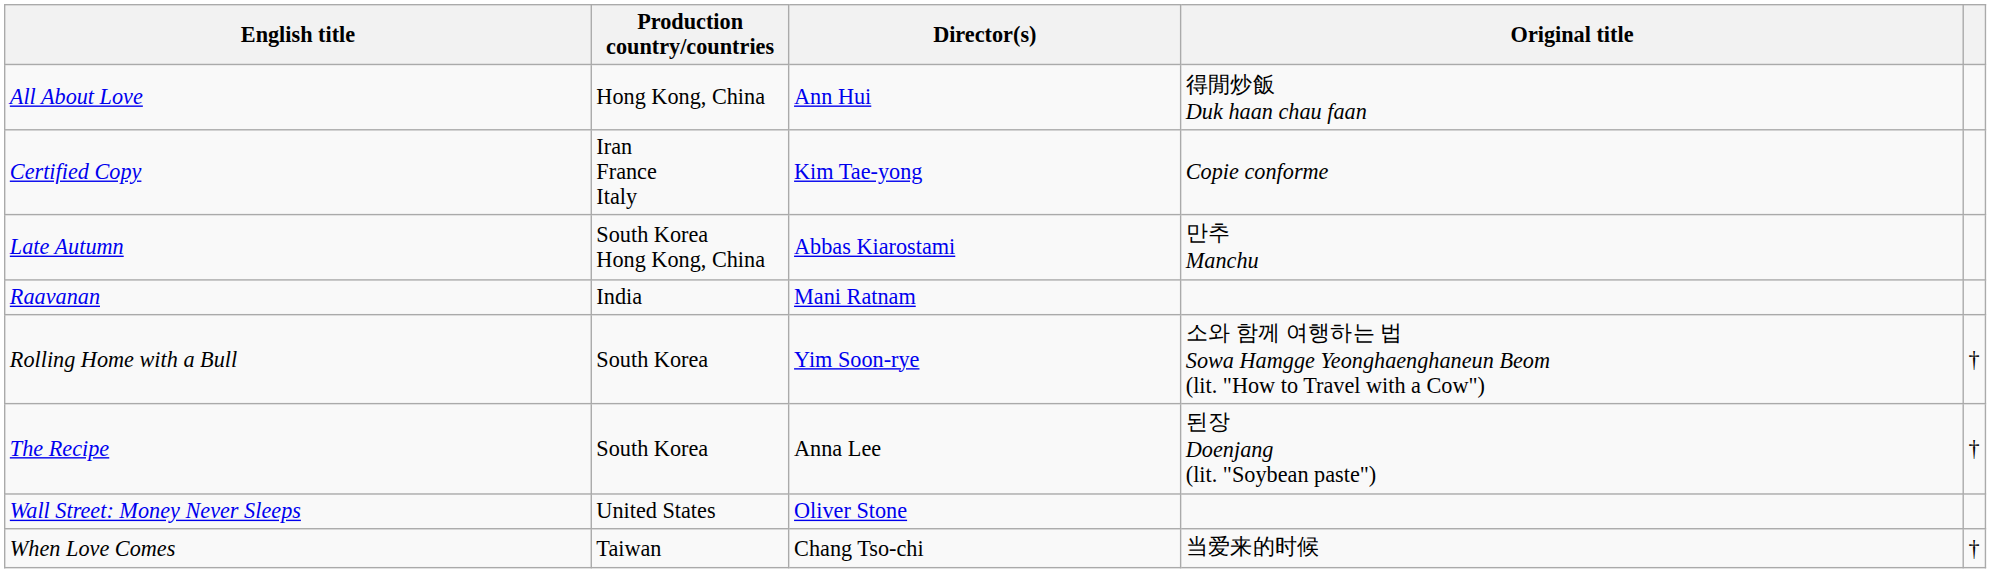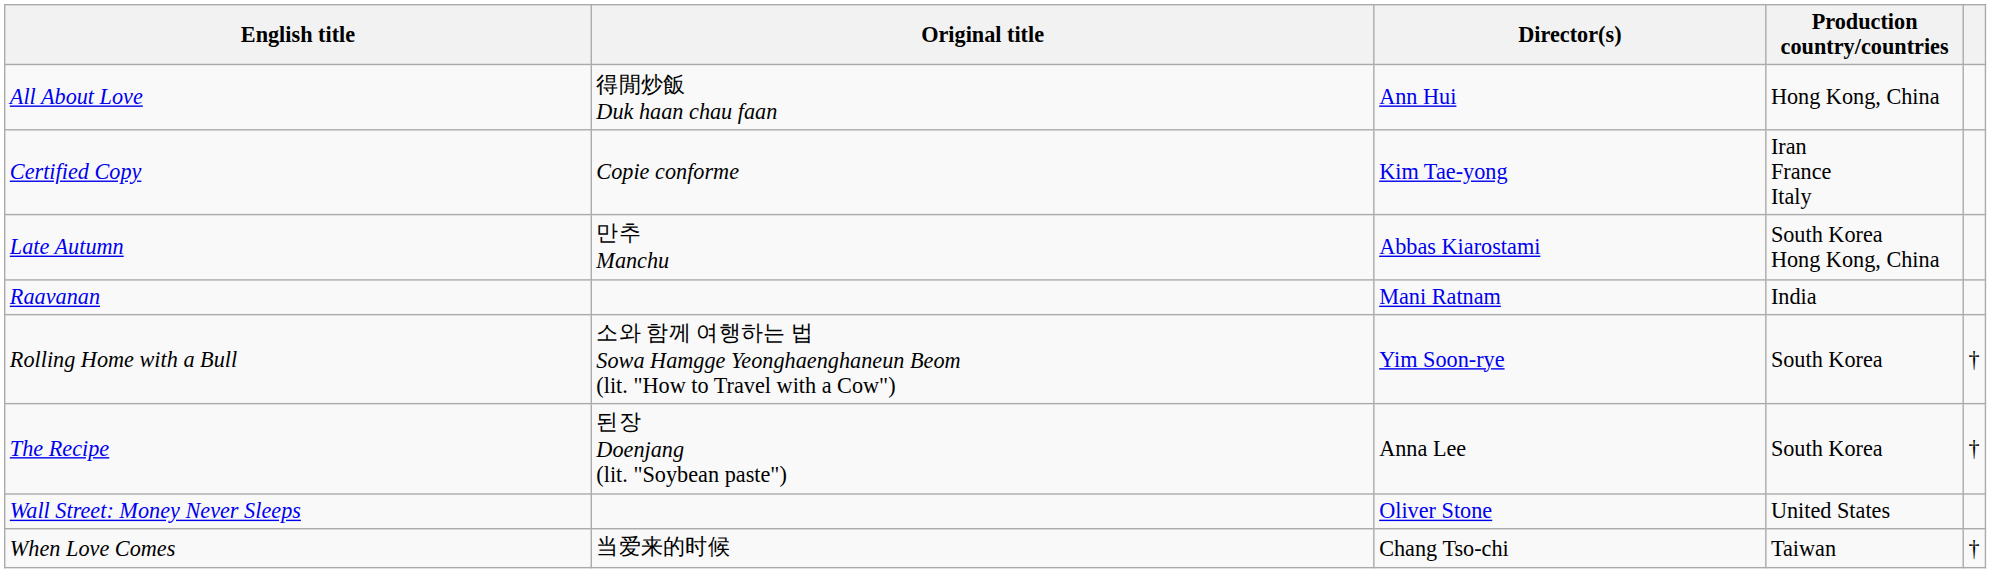columns swapped: Original title <-> Production country/countries
